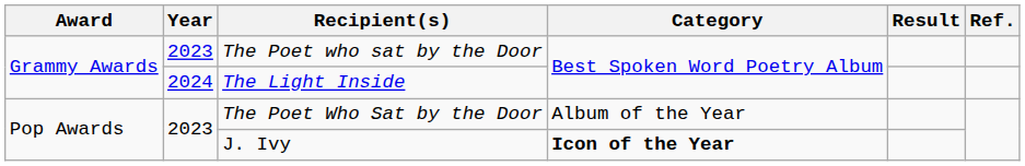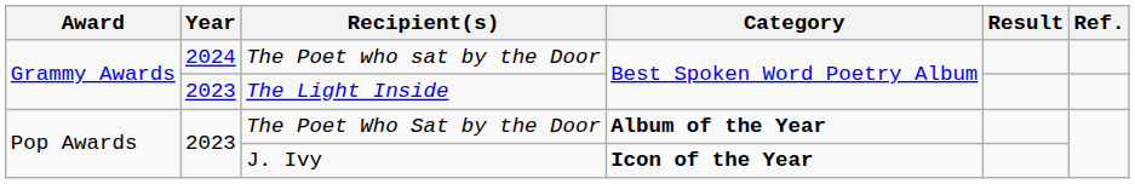The Poet who sat by the Door | Year: 2023 -> 2024
The Light Inside | Year: 2024 -> 2023
The Poet Who Sat by the Door | Category: normal -> bold
